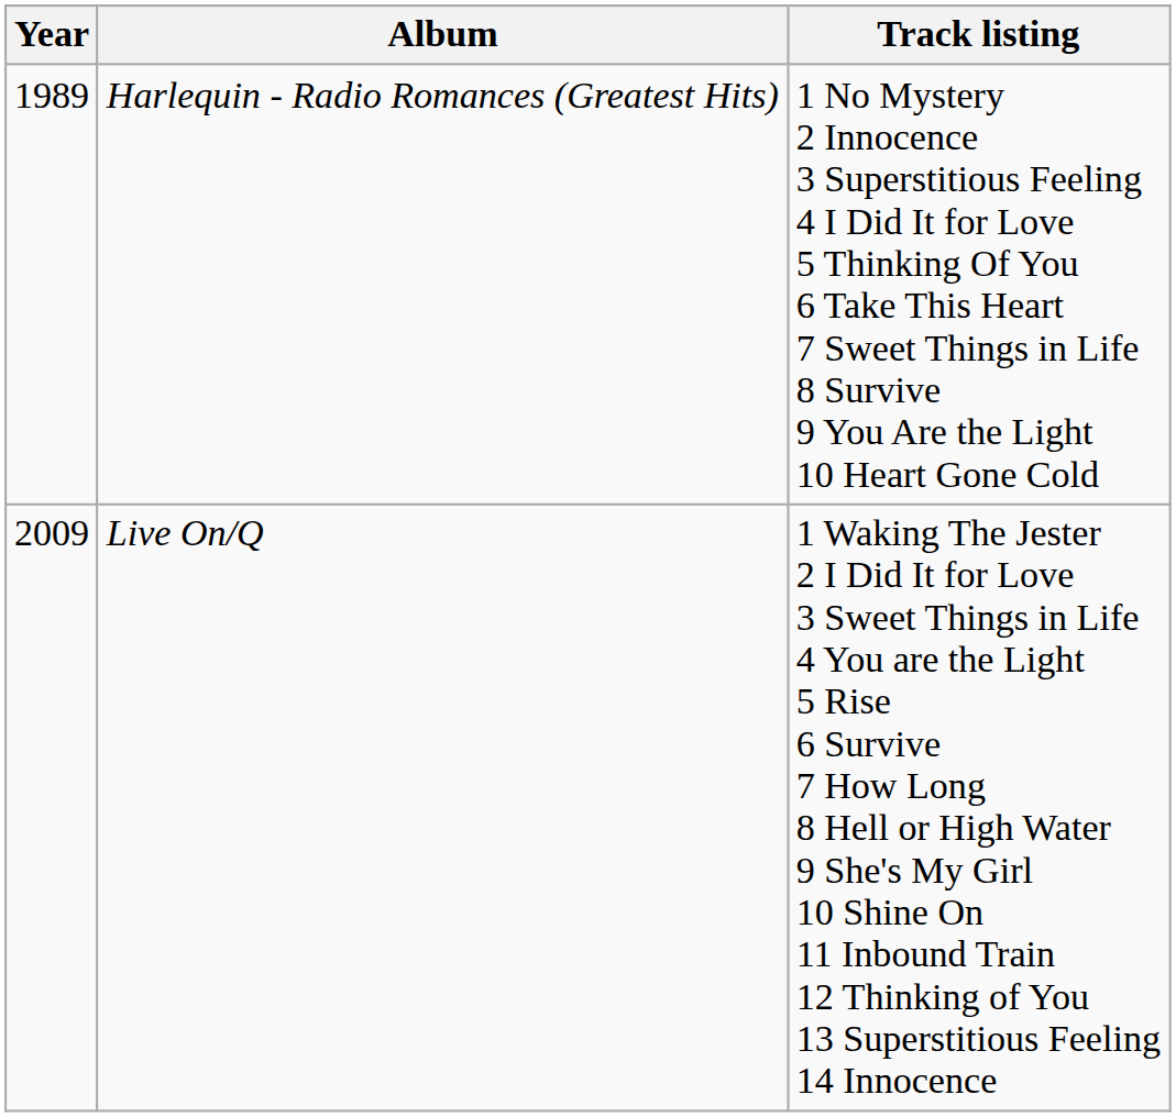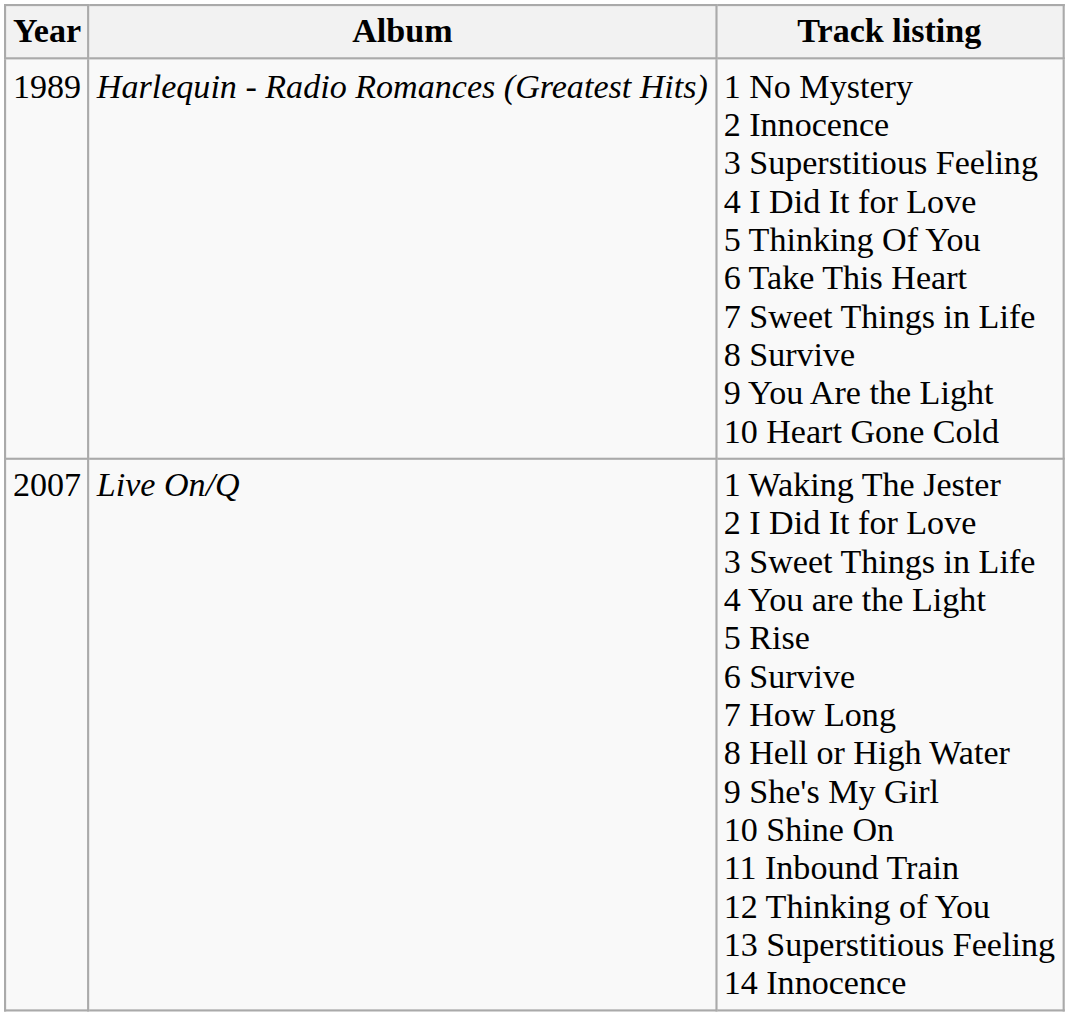Live On/Q | Year: 2009 -> 2007
